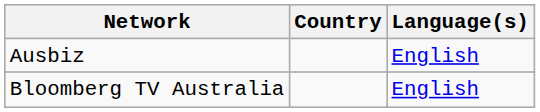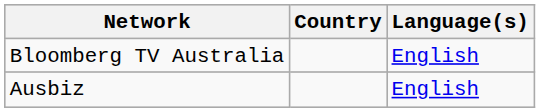rows swapped: Ausbiz <-> Bloomberg TV Australia
